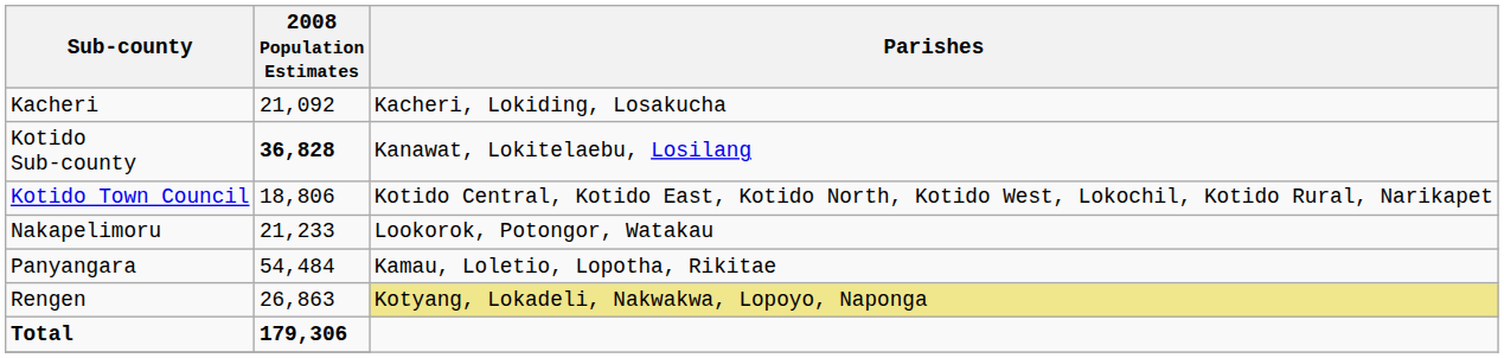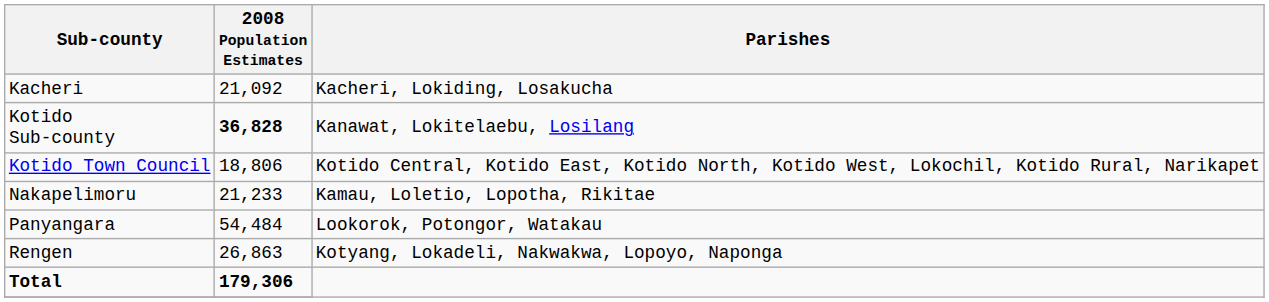Nakapelimoru | Parishes: Lookorok, Potongor, Watakau -> Kamau, Loletio, Lopotha, Rikitae
Panyangara | Parishes: Kamau, Loletio, Lopotha, Rikitae -> Lookorok, Potongor, Watakau
Rengen | Parishes: khaki background -> no background
